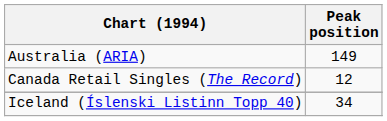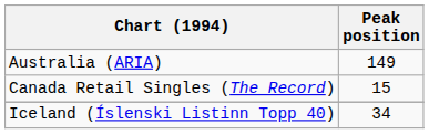Canada Retail Singles (The Record) | Peak position: 12 -> 15
